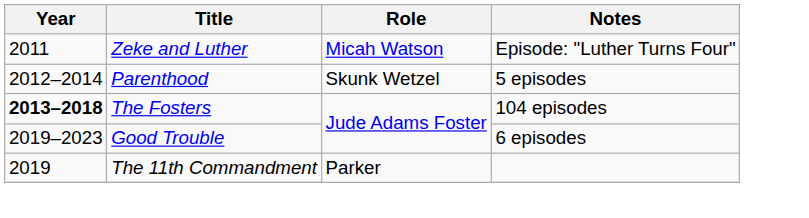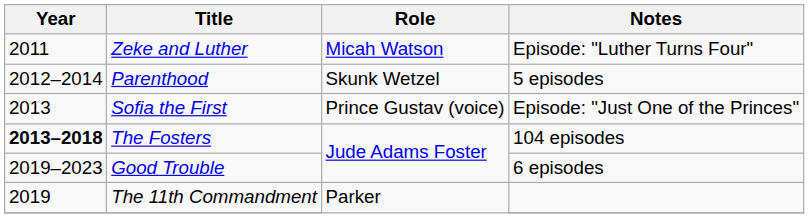+ row: 2013 | Sofia the First | Prince Gustav (voice) | Episode: "Just One of the Princes"
